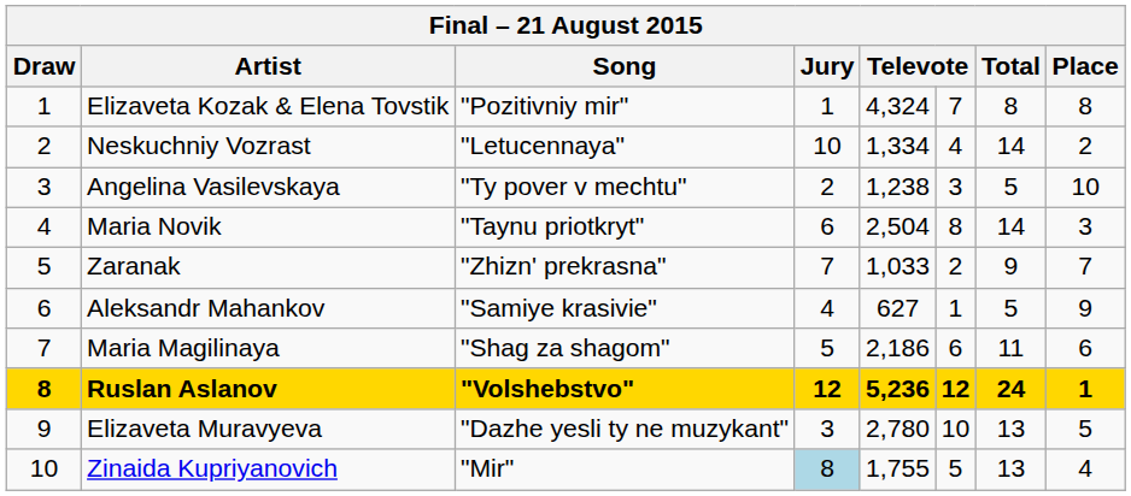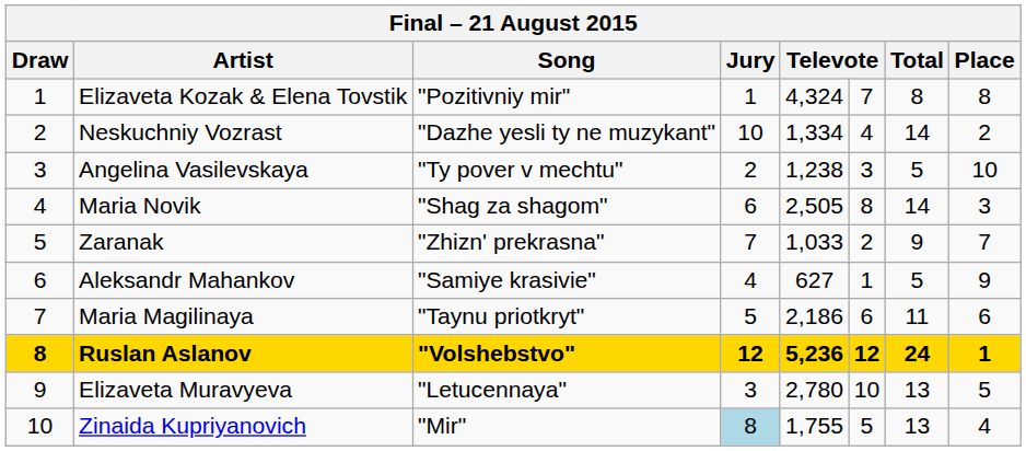Neskuchniy Vozrast | Song: "Letucennaya" -> "Dazhe yesli ty ne muzykant"
Maria Novik | Song: "Taynu priotkryt" -> "Shag za shagom"
Maria Novik | column 5: 2,504 -> 2,505
Maria Magilinaya | Song: "Shag za shagom" -> "Taynu priotkryt"
Elizaveta Muravyeva | Song: "Dazhe yesli ty ne muzykant" -> "Letucennaya"
